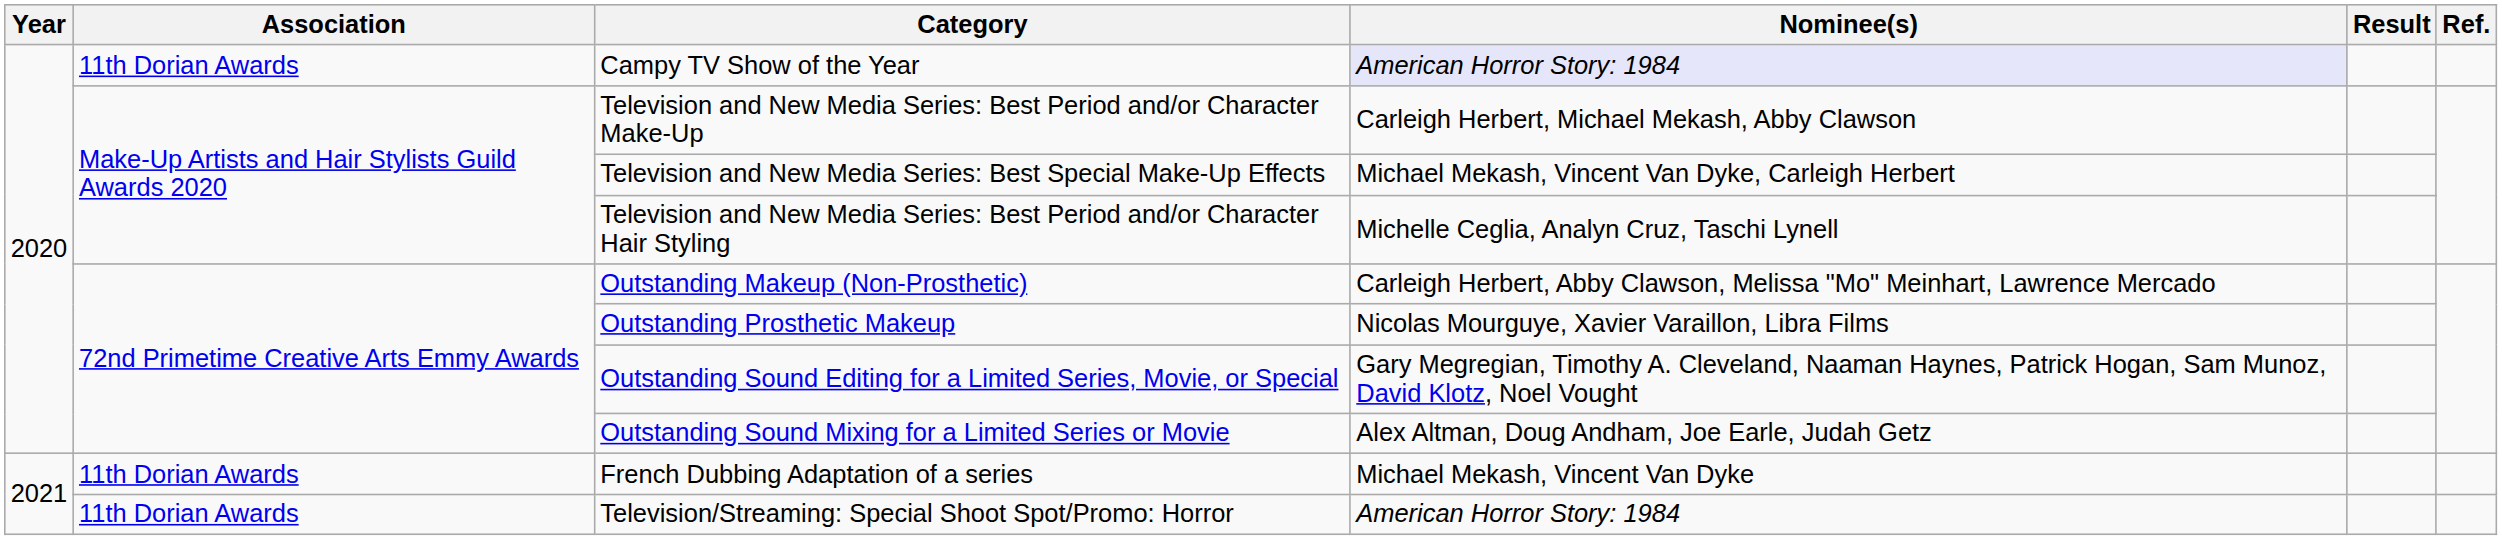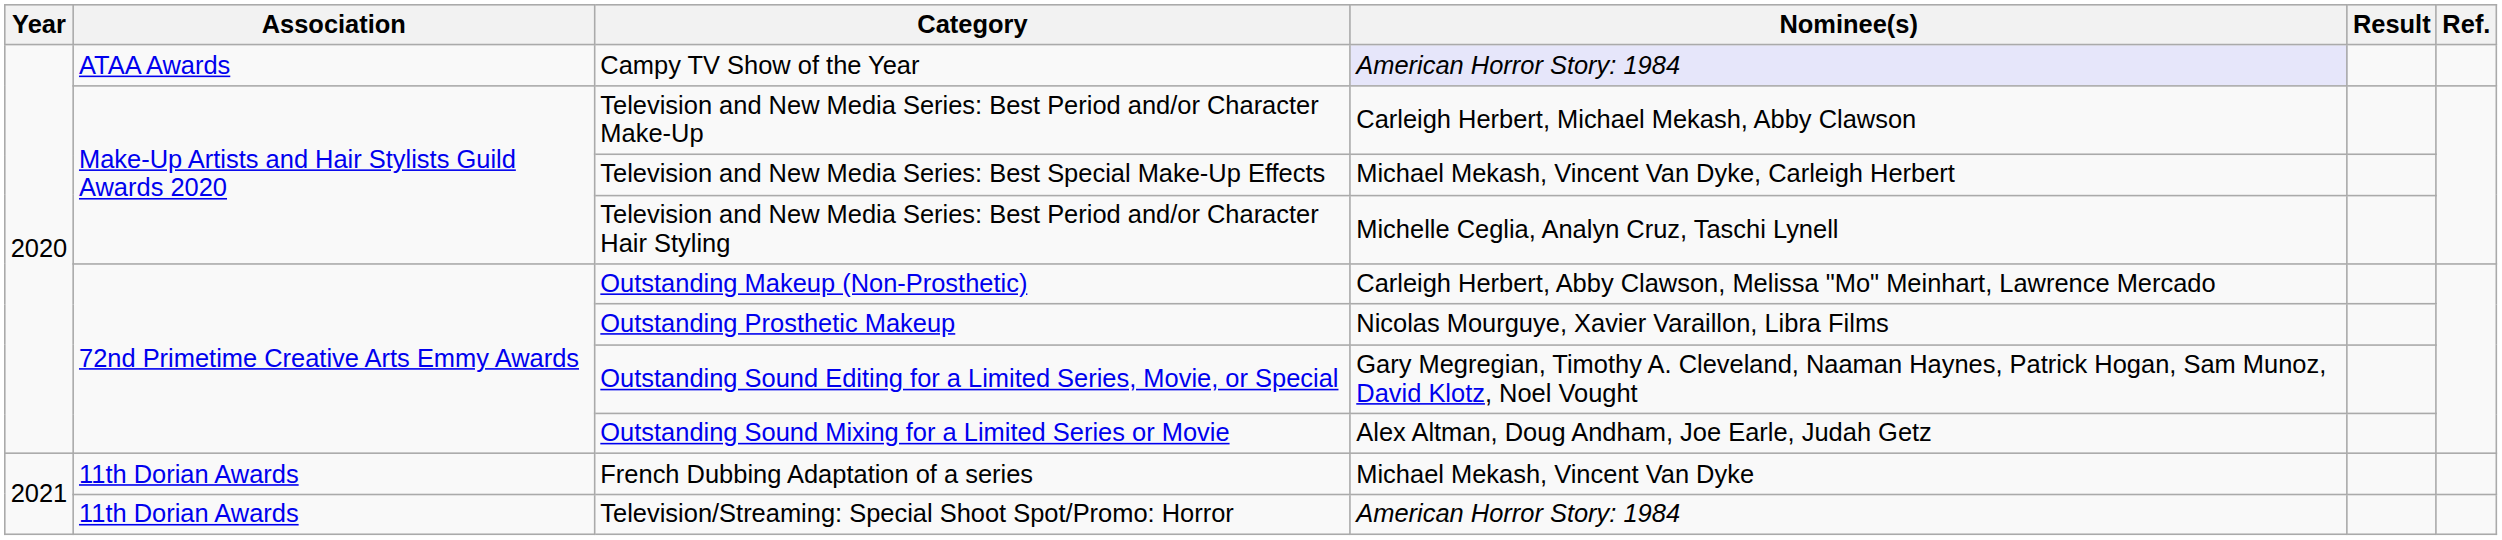Campy TV Show of the Year | Association: 11th Dorian Awards -> ATAA Awards
